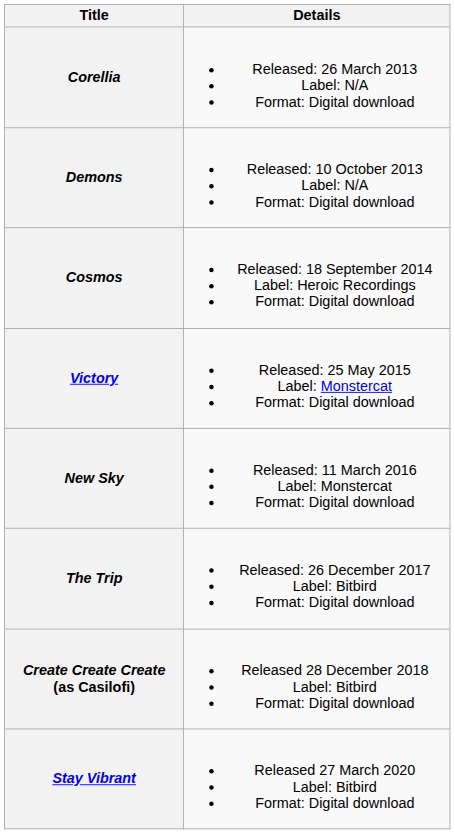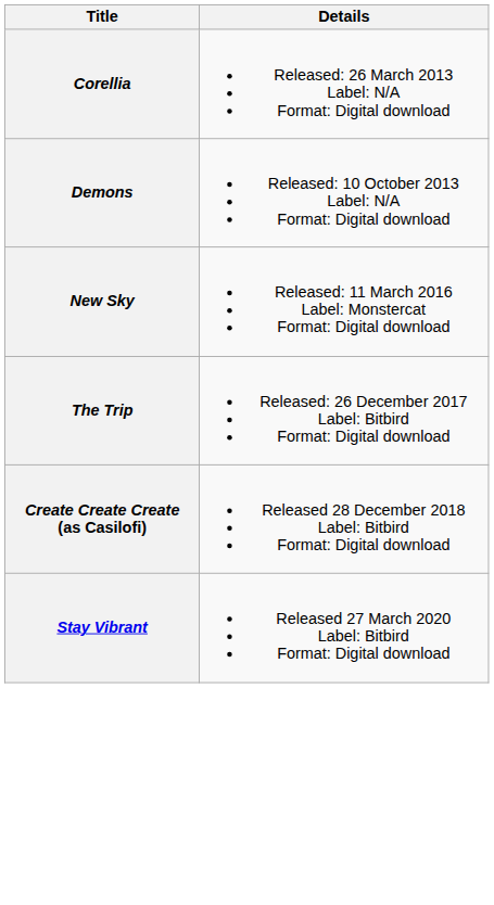- row: Cosmos | Released: 18 September 2014 Label: Heroic Recordings Format: Digital download
- row: Victory | Released: 25 May 2015 Label: Monstercat Format: Digital download
